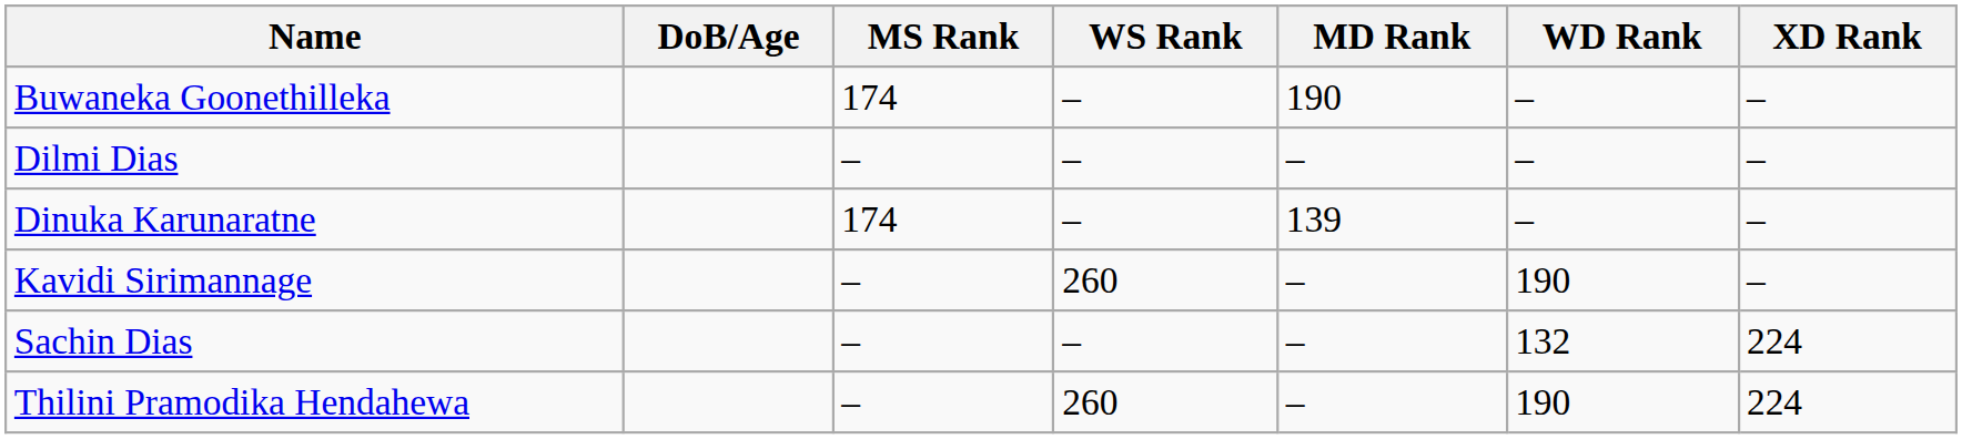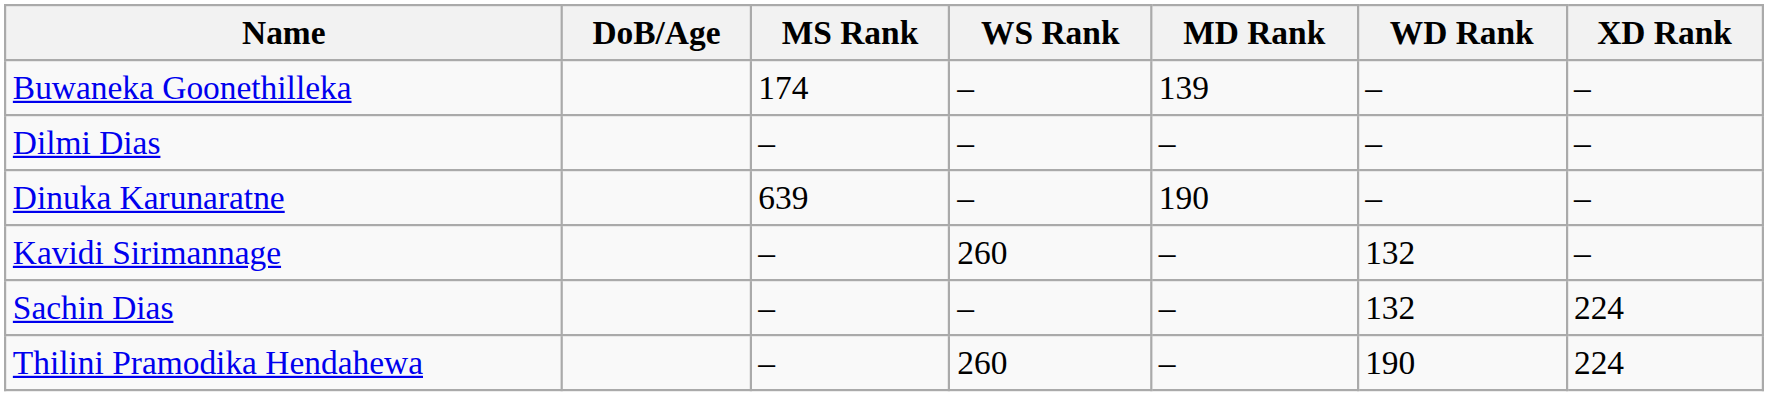Buwaneka Goonethilleka | MD Rank: 190 -> 139
Dinuka Karunaratne | MS Rank: 174 -> 639
Dinuka Karunaratne | MD Rank: 139 -> 190
Kavidi Sirimannage | WD Rank: 190 -> 132
